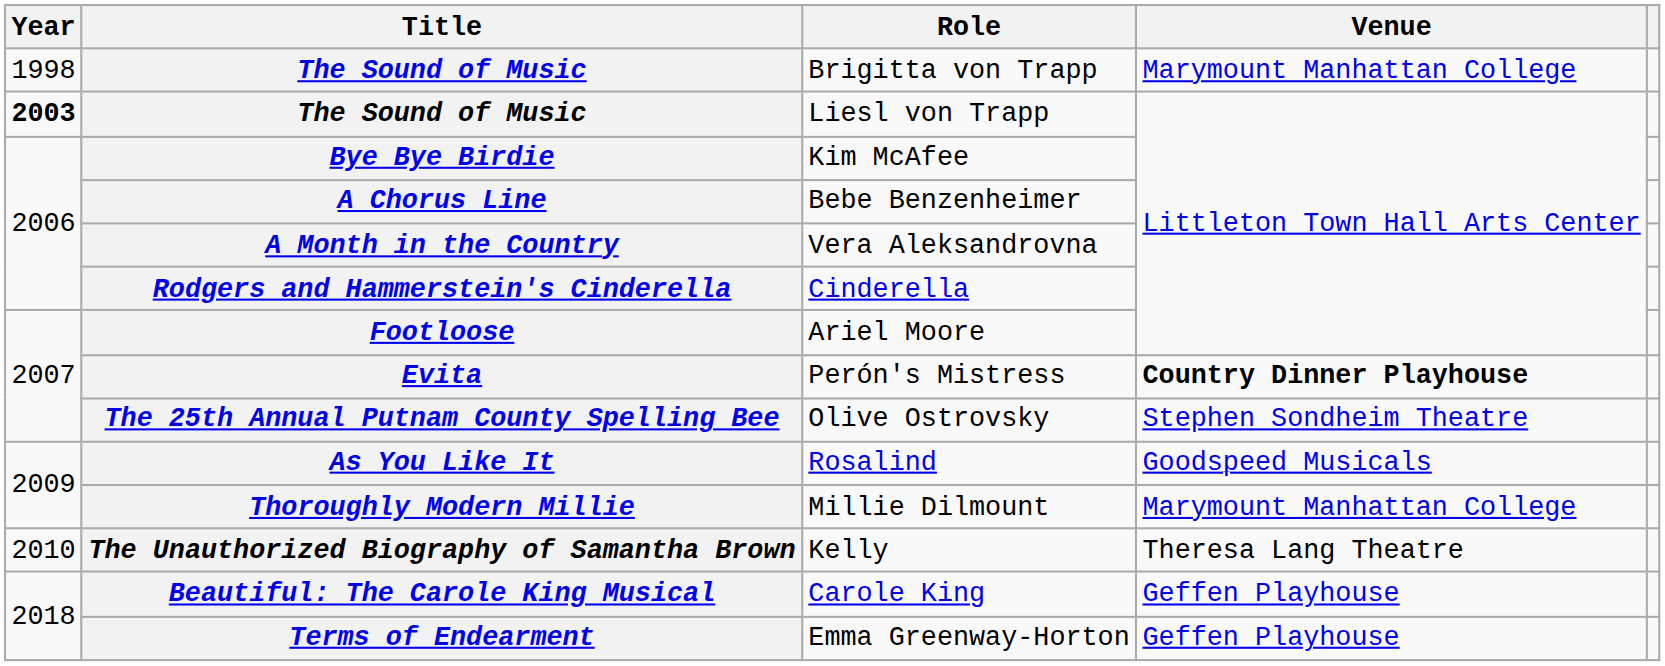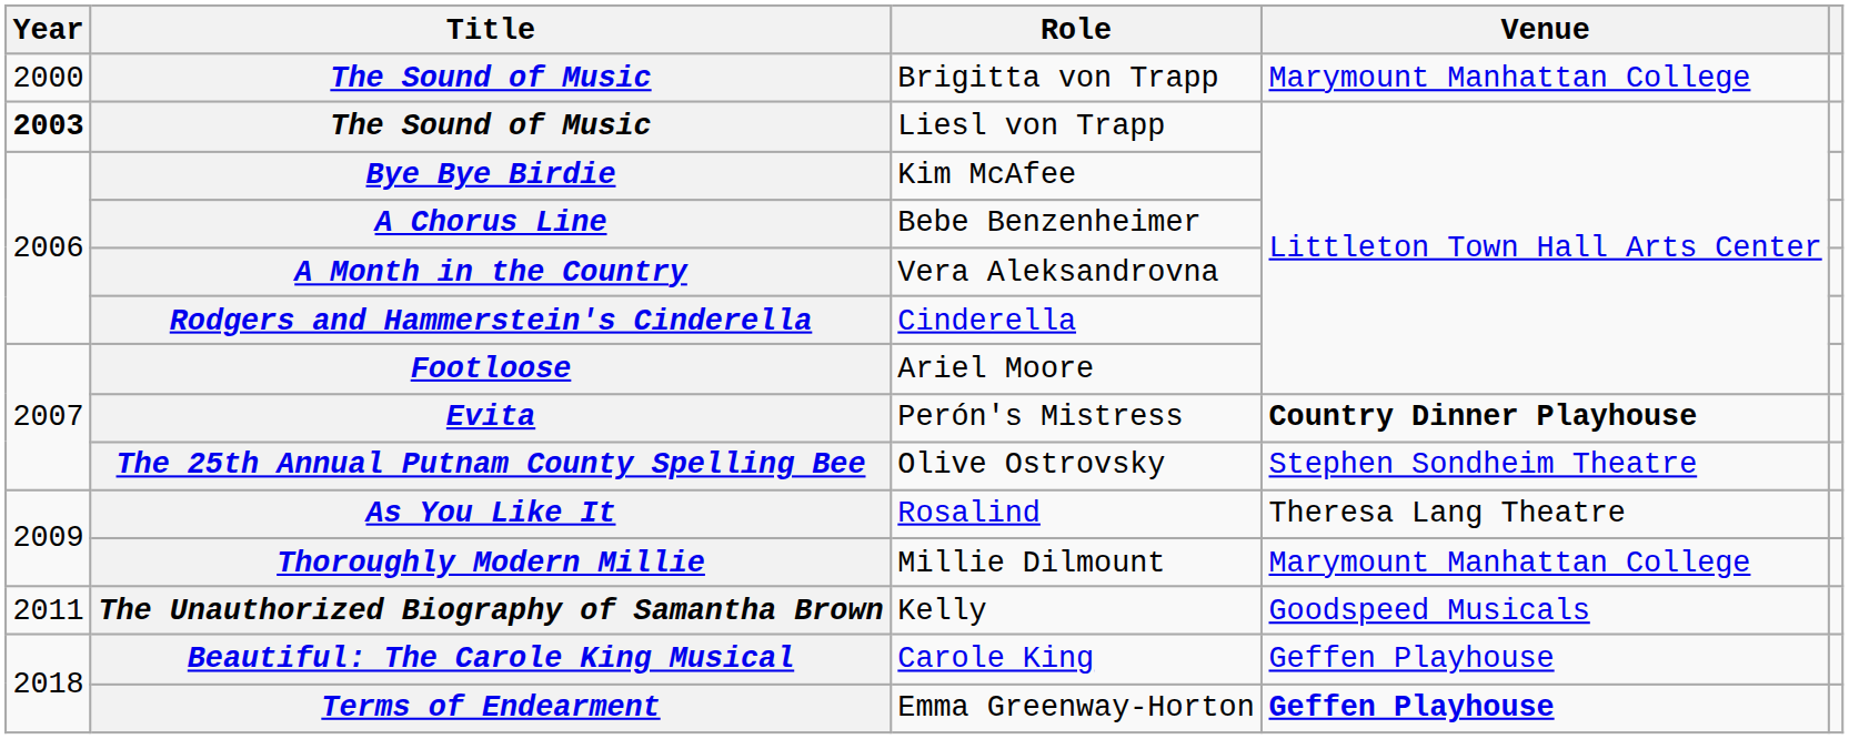The Sound of Music / Brigitta von Trapp | Year: 1998 -> 2000
As You Like It | Venue: Goodspeed Musicals -> Theresa Lang Theatre
The Unauthorized Biography of Samantha Brown | Year: 2010 -> 2011
The Unauthorized Biography of Samantha Brown | Venue: Theresa Lang Theatre -> Goodspeed Musicals
Terms of Endearment | Venue: normal -> bold
